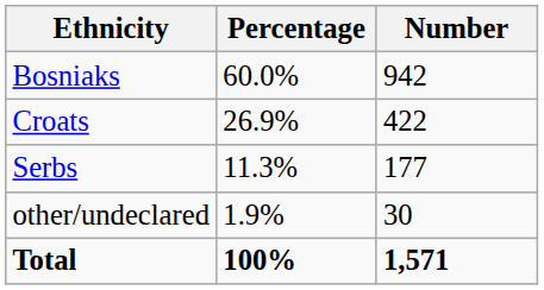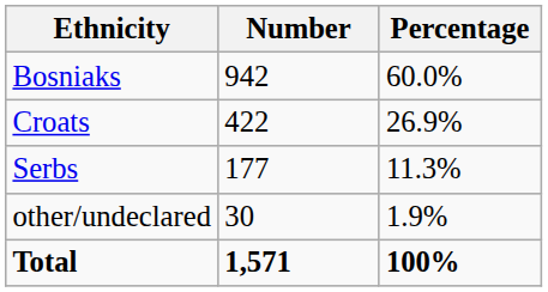columns swapped: Number <-> Percentage
